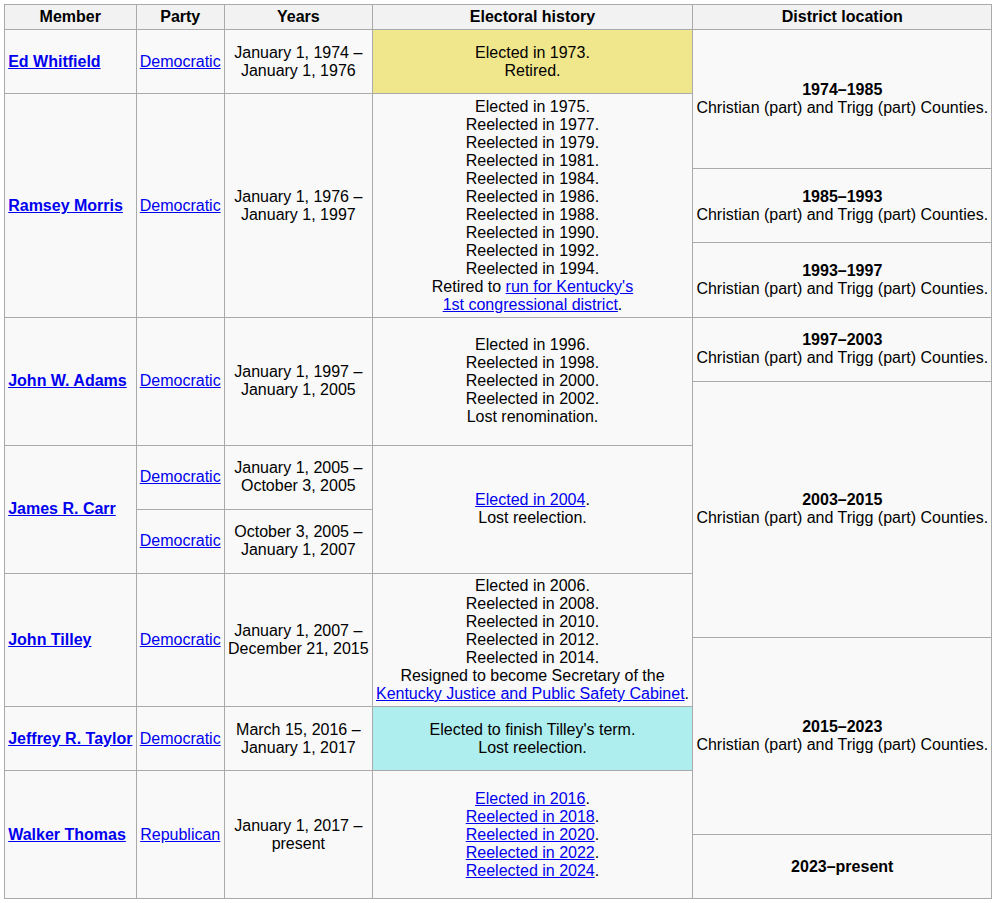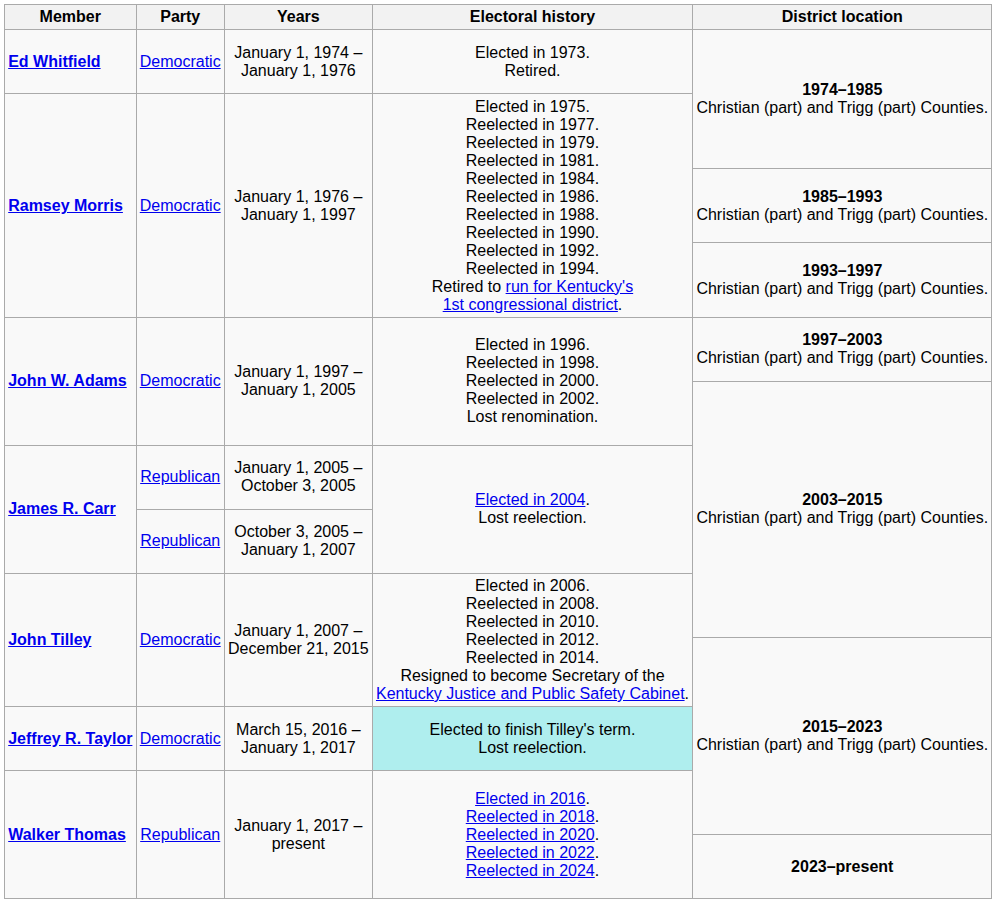January 1, 1974 – January 1, 1976 | Electoral history: khaki background -> no background
January 1, 2005 – October 3, 2005 | Party: Democratic -> Republican
October 3, 2005 – January 1, 2007 | Party: Democratic -> Republican
